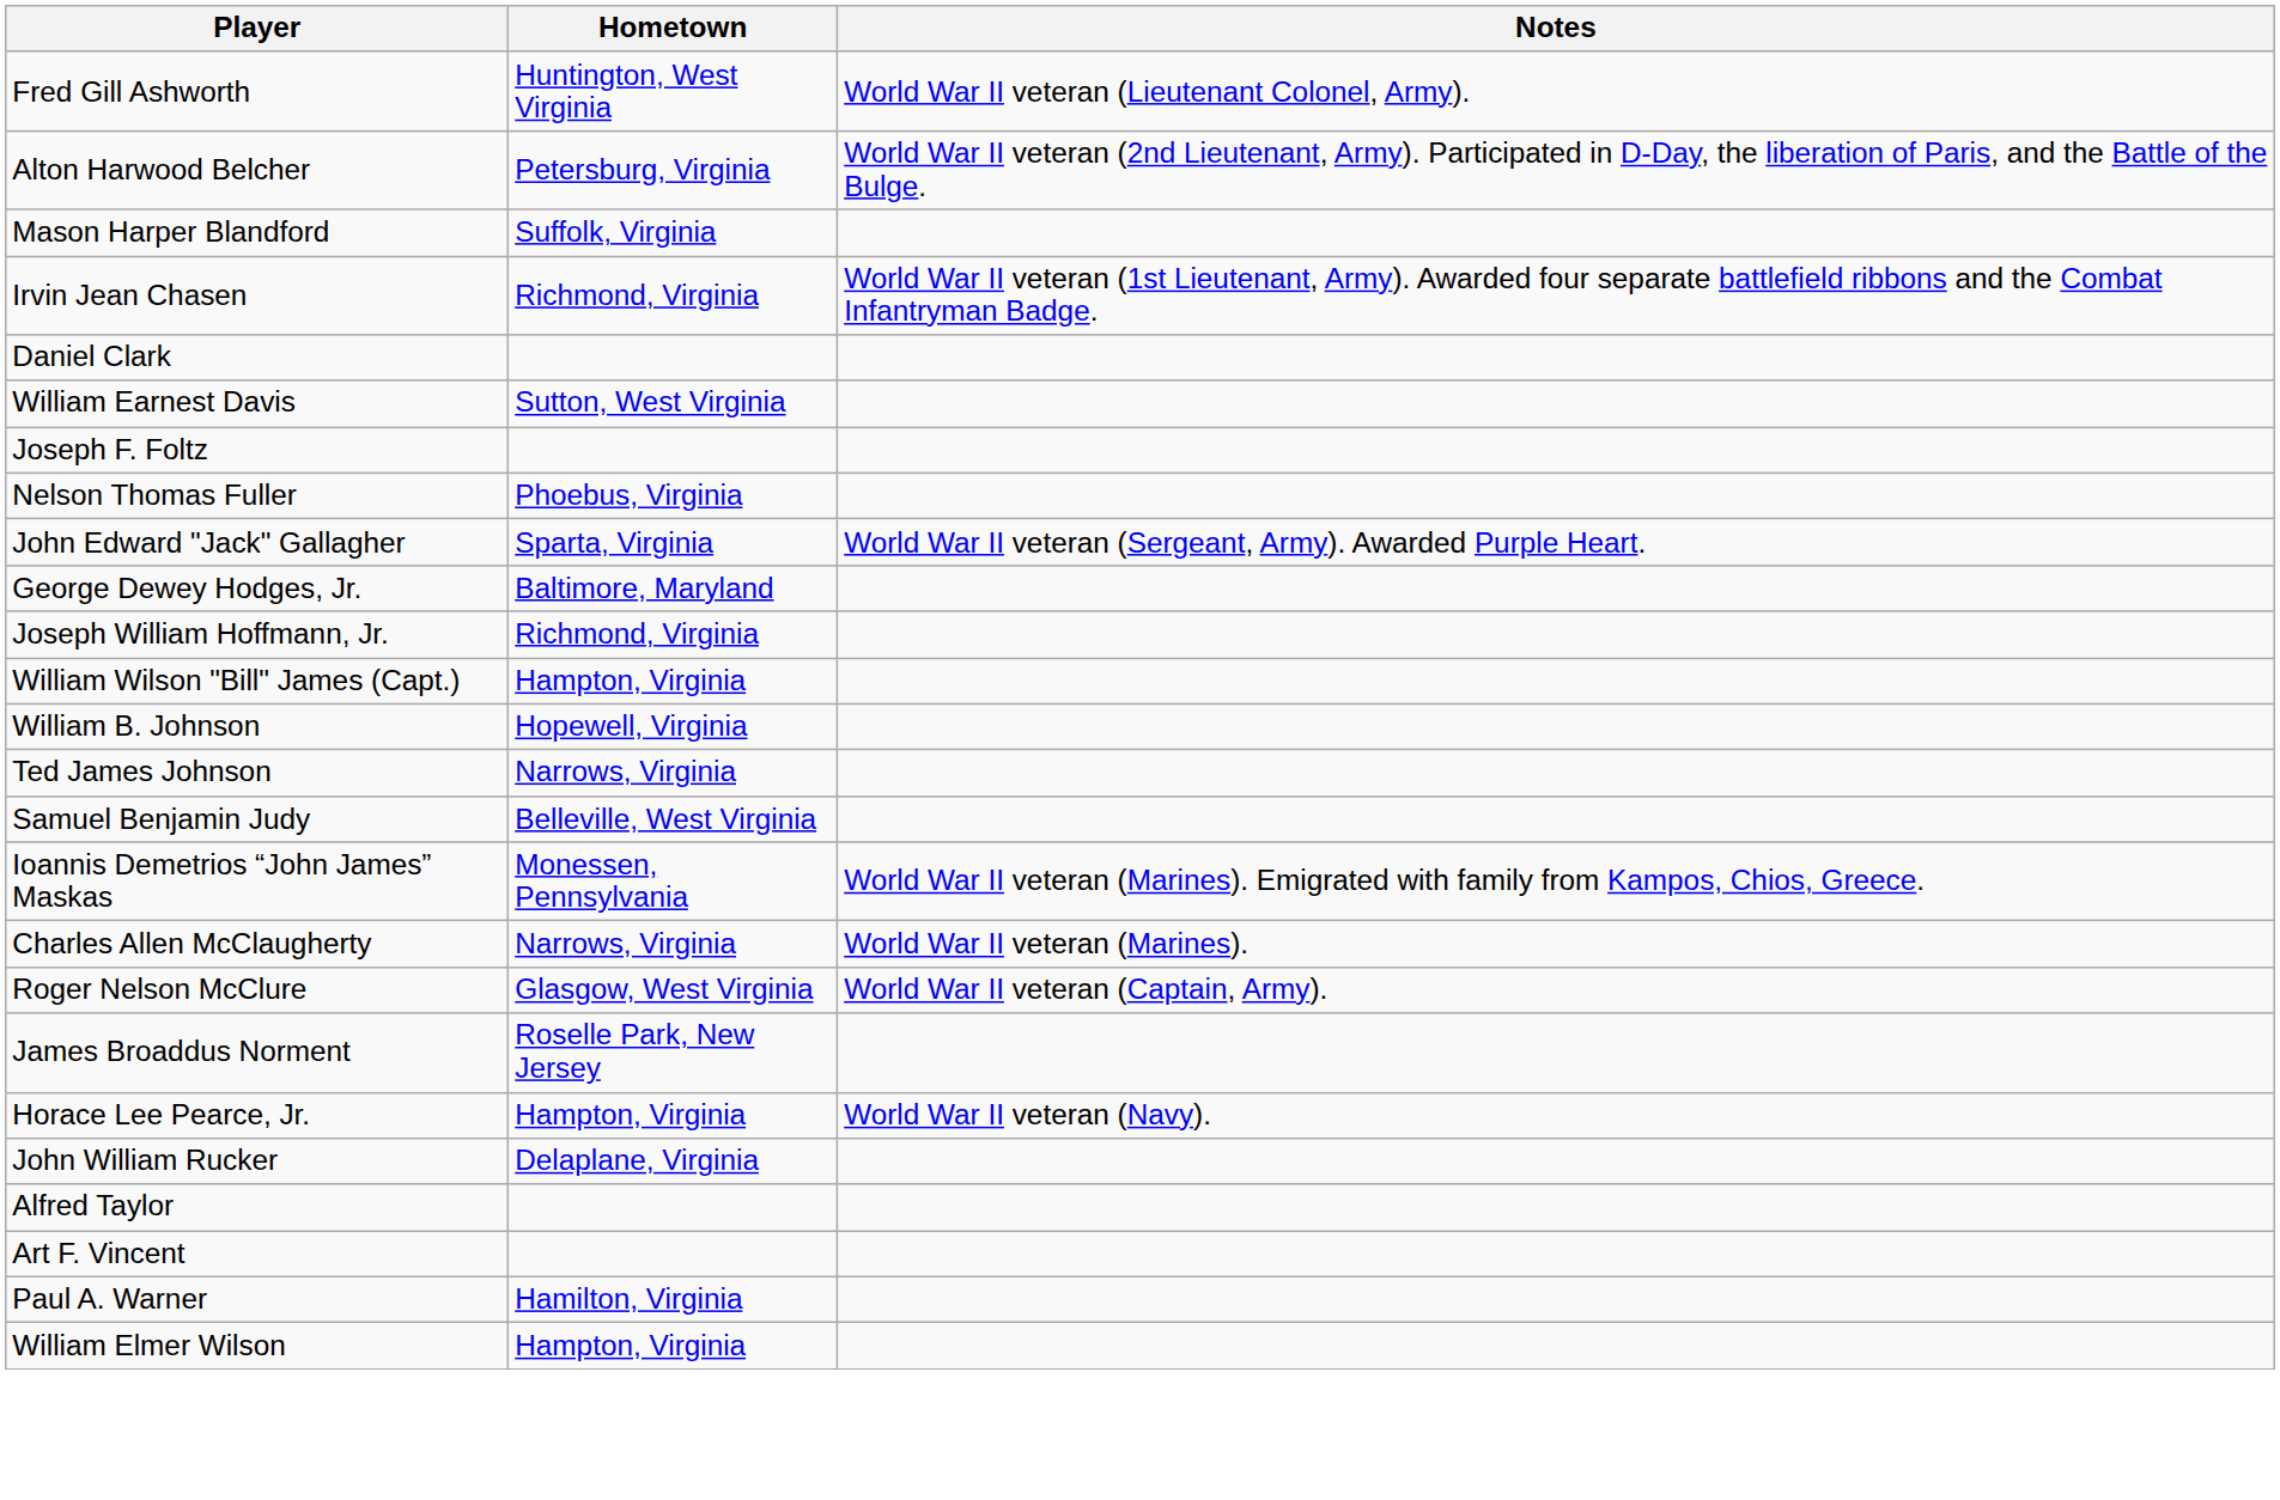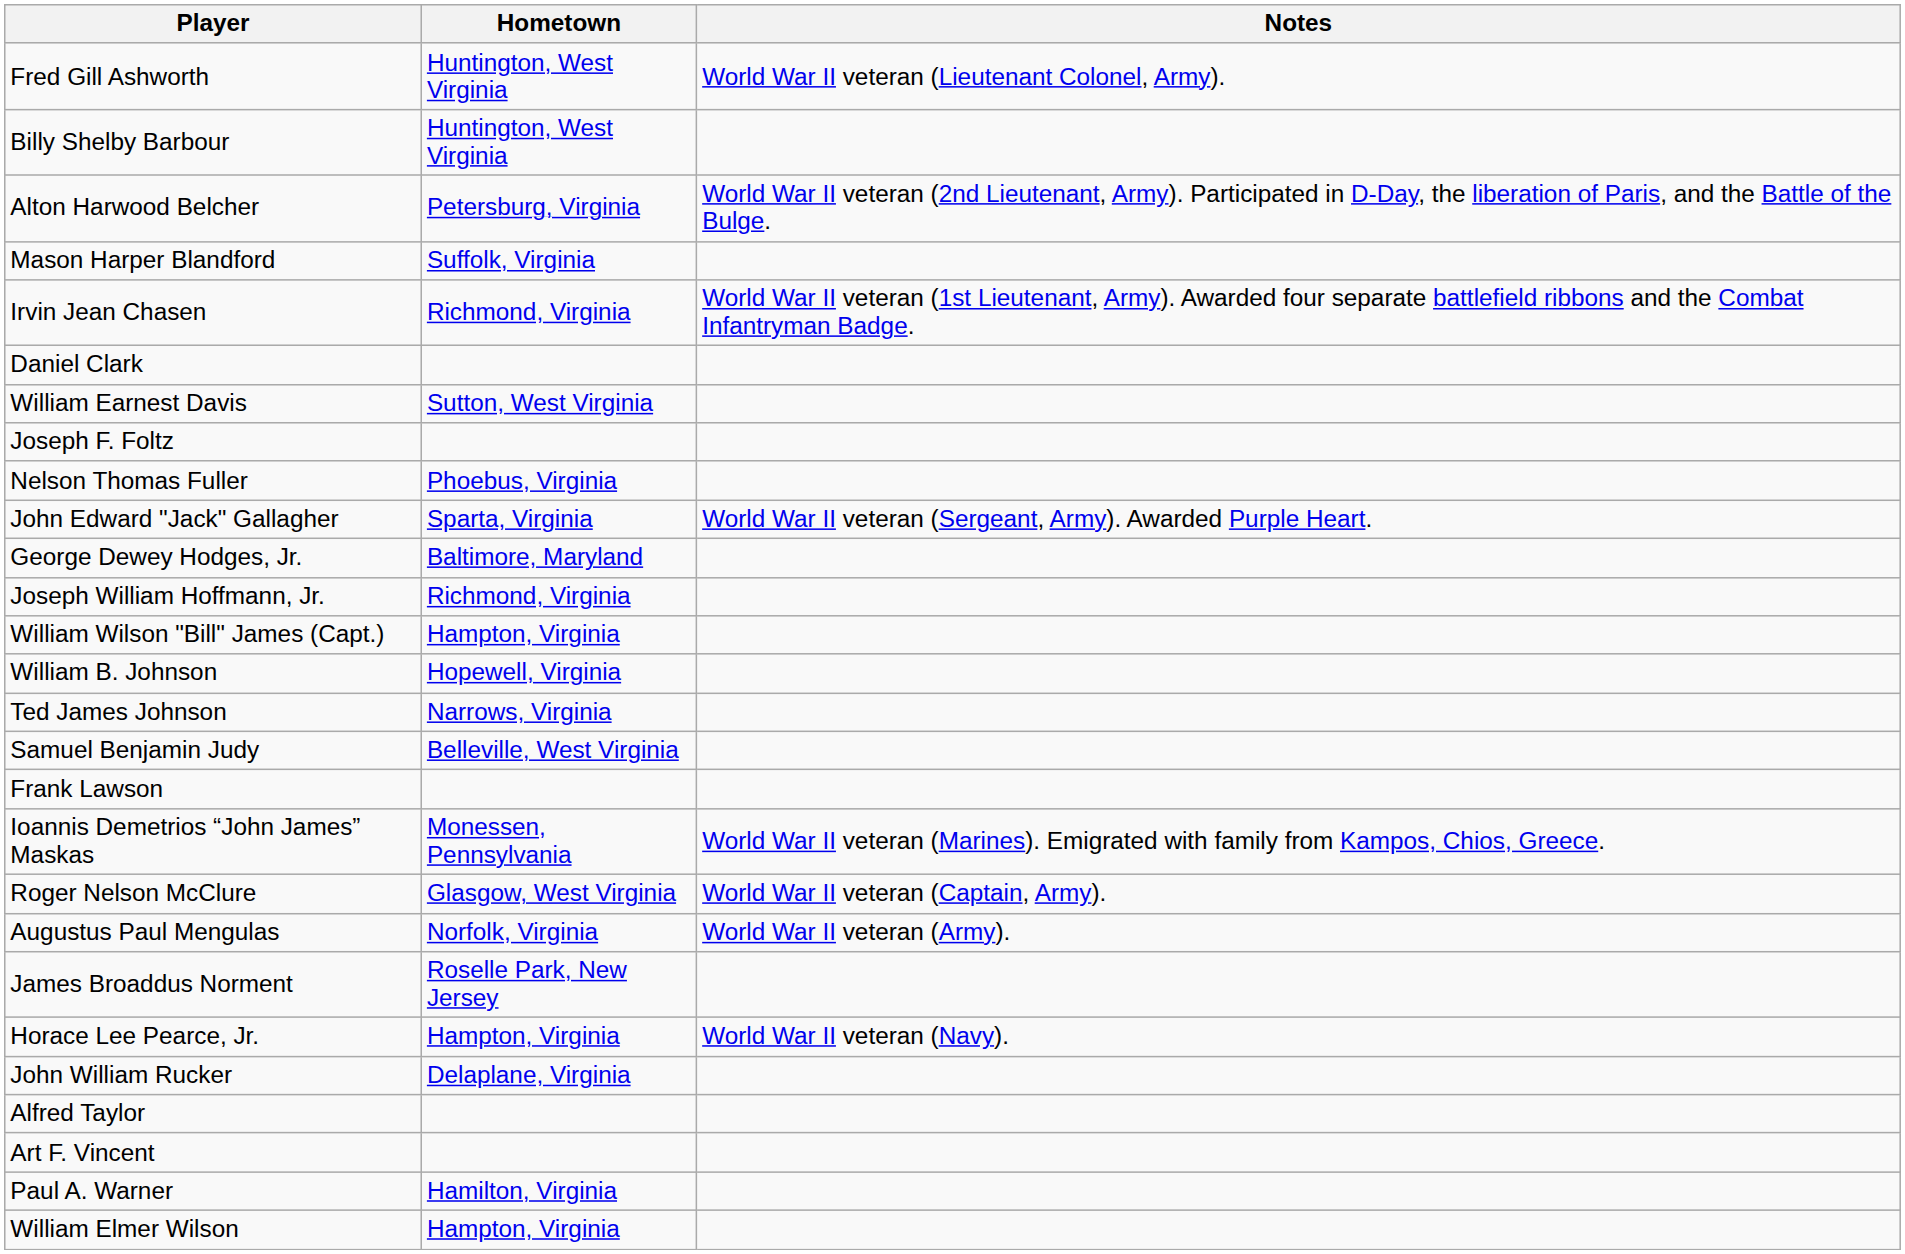+ row: Billy Shelby Barbour | Huntington, West Virginia
+ row: Frank Lawson
- row: Charles Allen McClaugherty | Narrows, Virginia | World War II veteran (Marines).
+ row: Augustus Paul Mengulas | Norfolk, Virginia | World War II veteran (Army).
